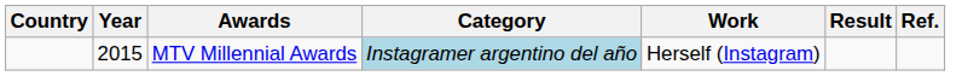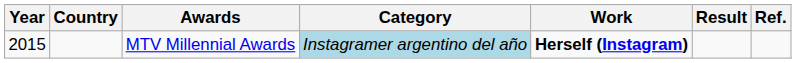columns swapped: Year <-> Country
MTV Millennial Awards | Work: normal -> bold
